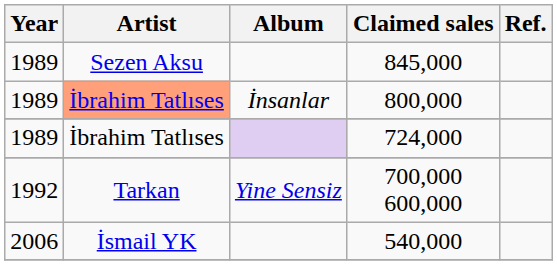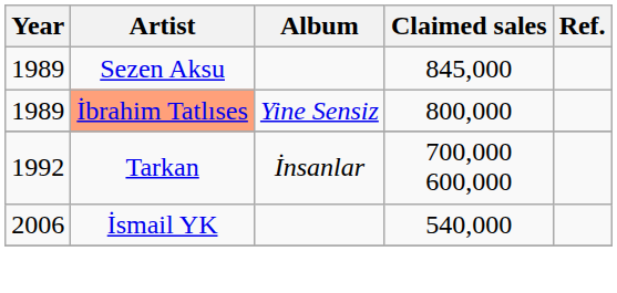800,000 | Album: İnsanlar -> Yine Sensiz
- row: 1989 | İbrahim Tatlıses | 724,000
700,000 600,000 | Album: Yine Sensiz -> İnsanlar
